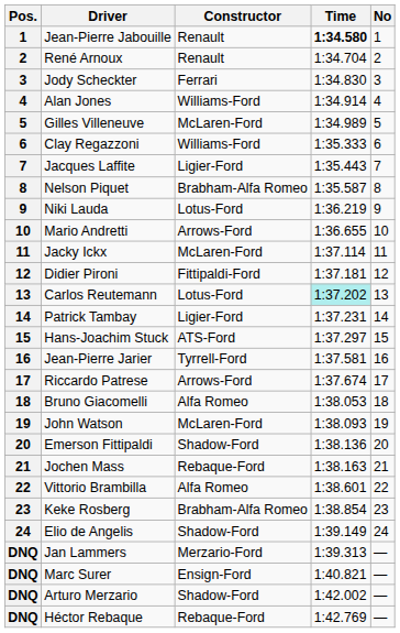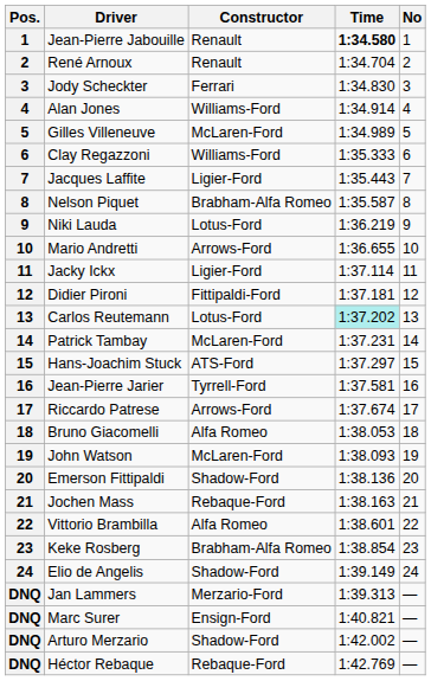Jacky Ickx | Constructor: McLaren-Ford -> Ligier-Ford
Patrick Tambay | Constructor: Ligier-Ford -> McLaren-Ford
